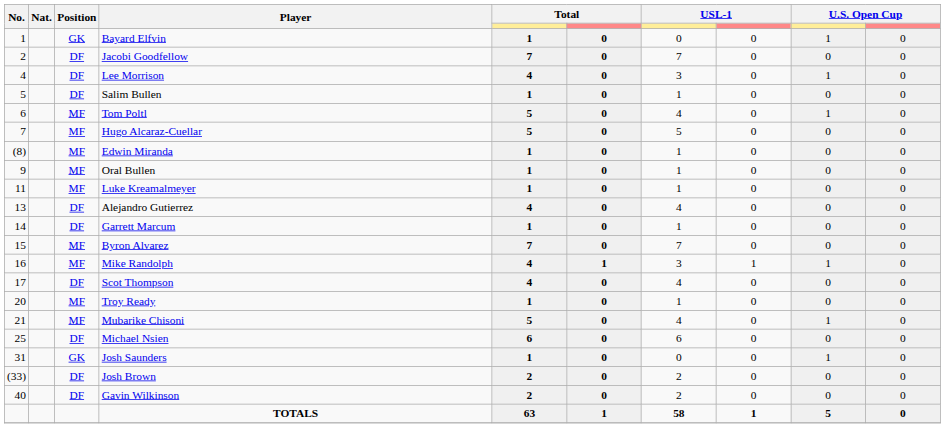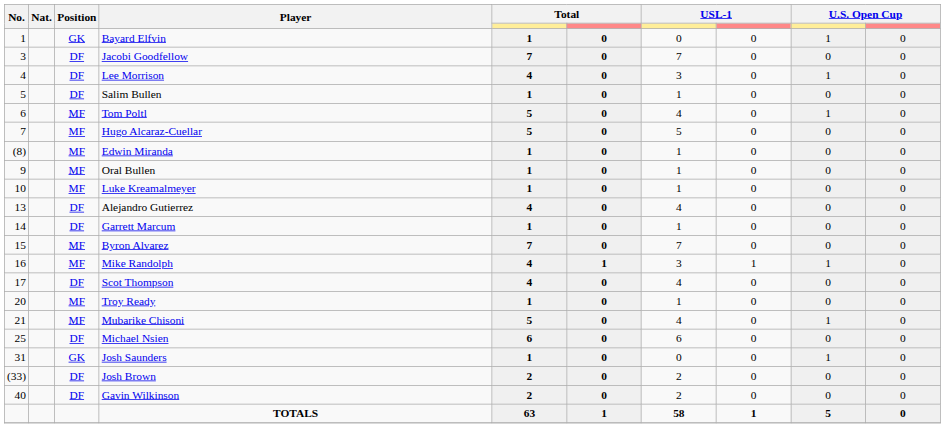Jacobi Goodfellow | No.: 2 -> 3
Luke Kreamalmeyer | No.: 11 -> 10
